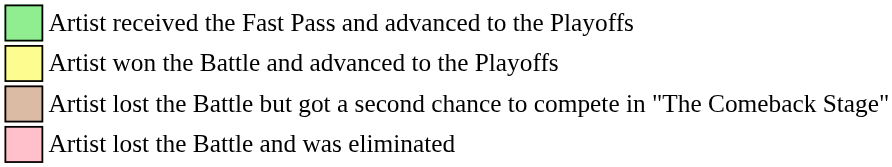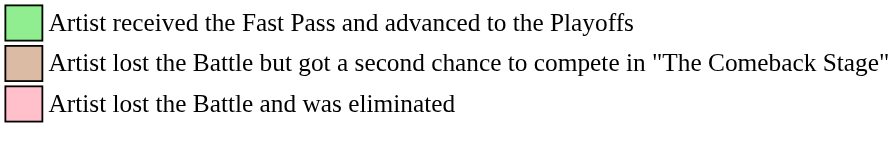- row: Artist won the Battle and advanced to the Playoffs
